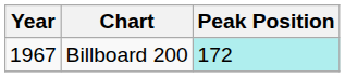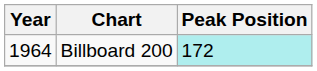Billboard 200 | Year: 1967 -> 1964
